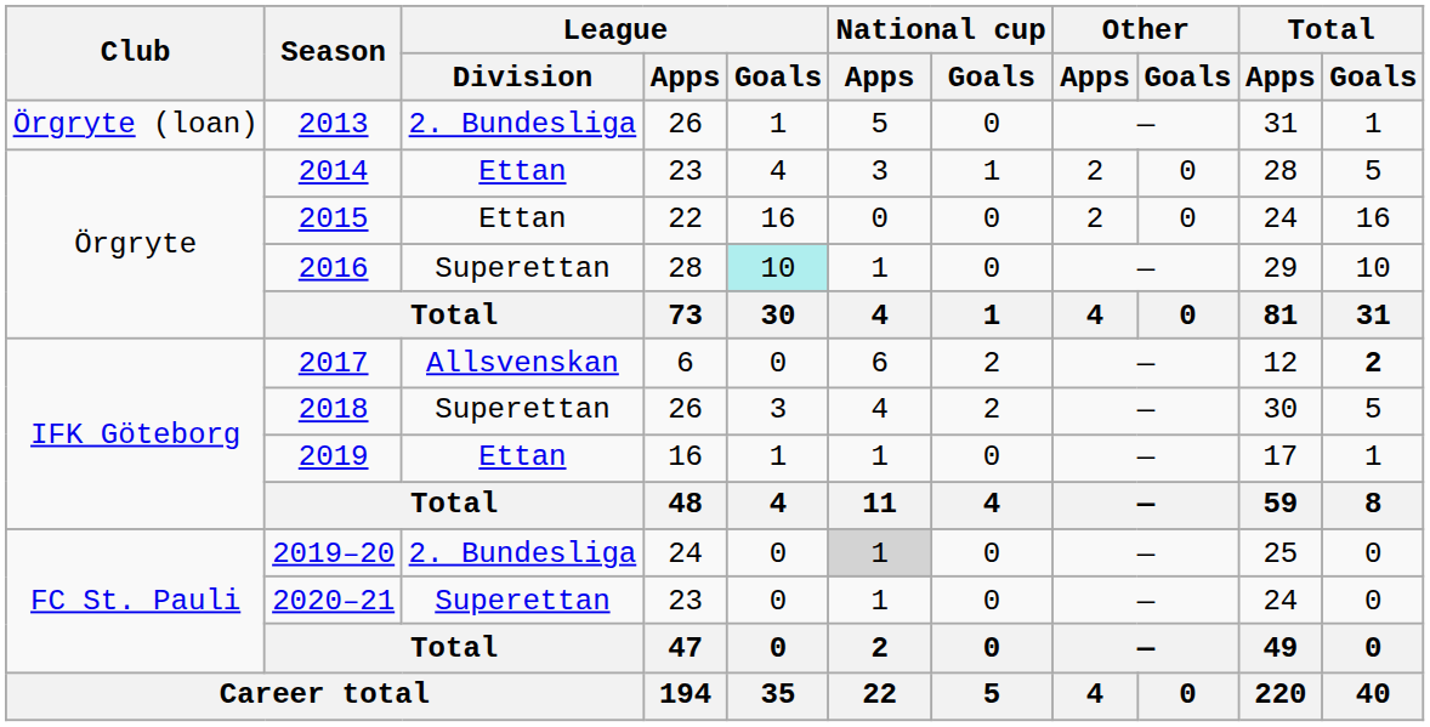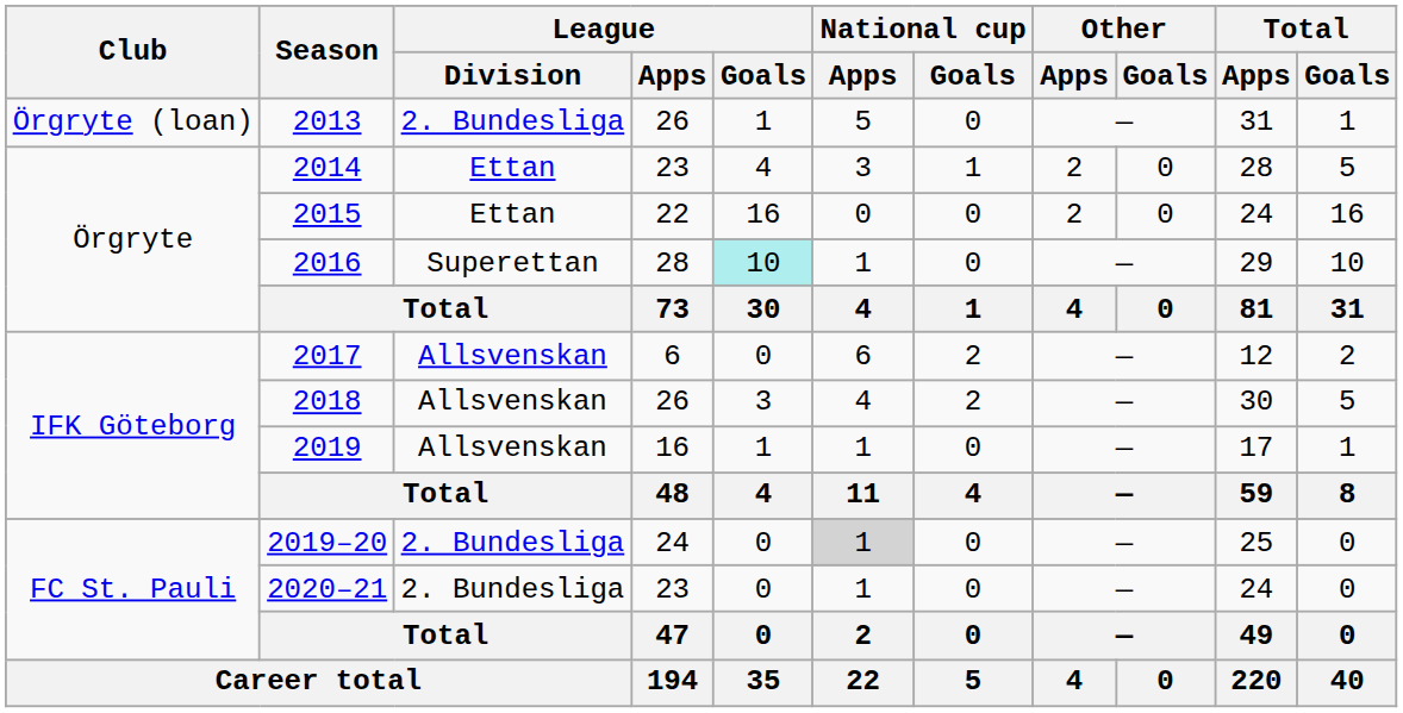2017 | Total / Goals: bold -> normal
2018 | League / Division: Superettan -> Allsvenskan
2019 | League / Division: Ettan -> Allsvenskan
2020–21 | League / Division: Superettan -> 2. Bundesliga
